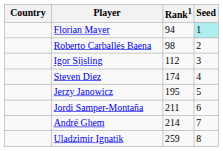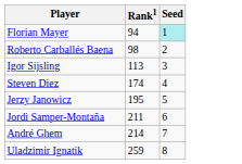- column: Country
Igor Sijsling | Rank1: 112 -> 113
